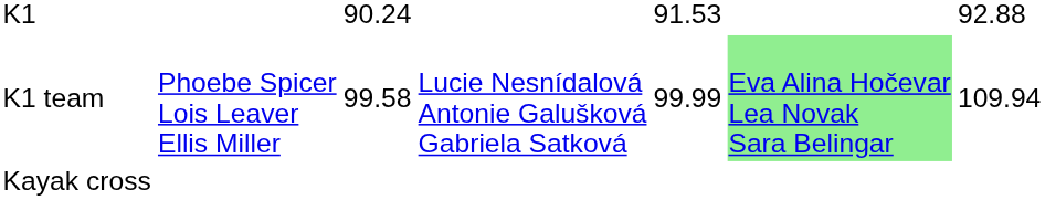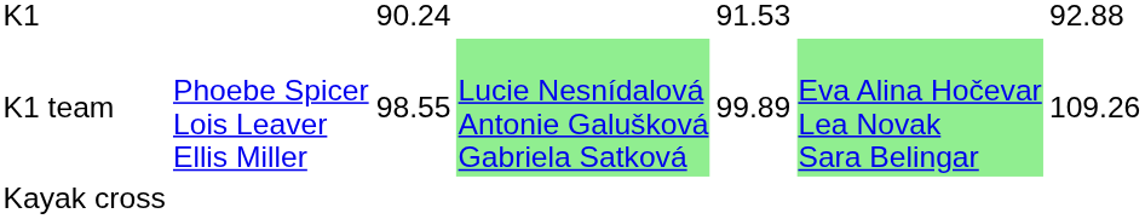K1 team | column 3: 99.58 -> 98.55
K1 team | column 4: no background -> lightgreen background
K1 team | column 5: 99.99 -> 99.89
K1 team | column 7: 109.94 -> 109.26
